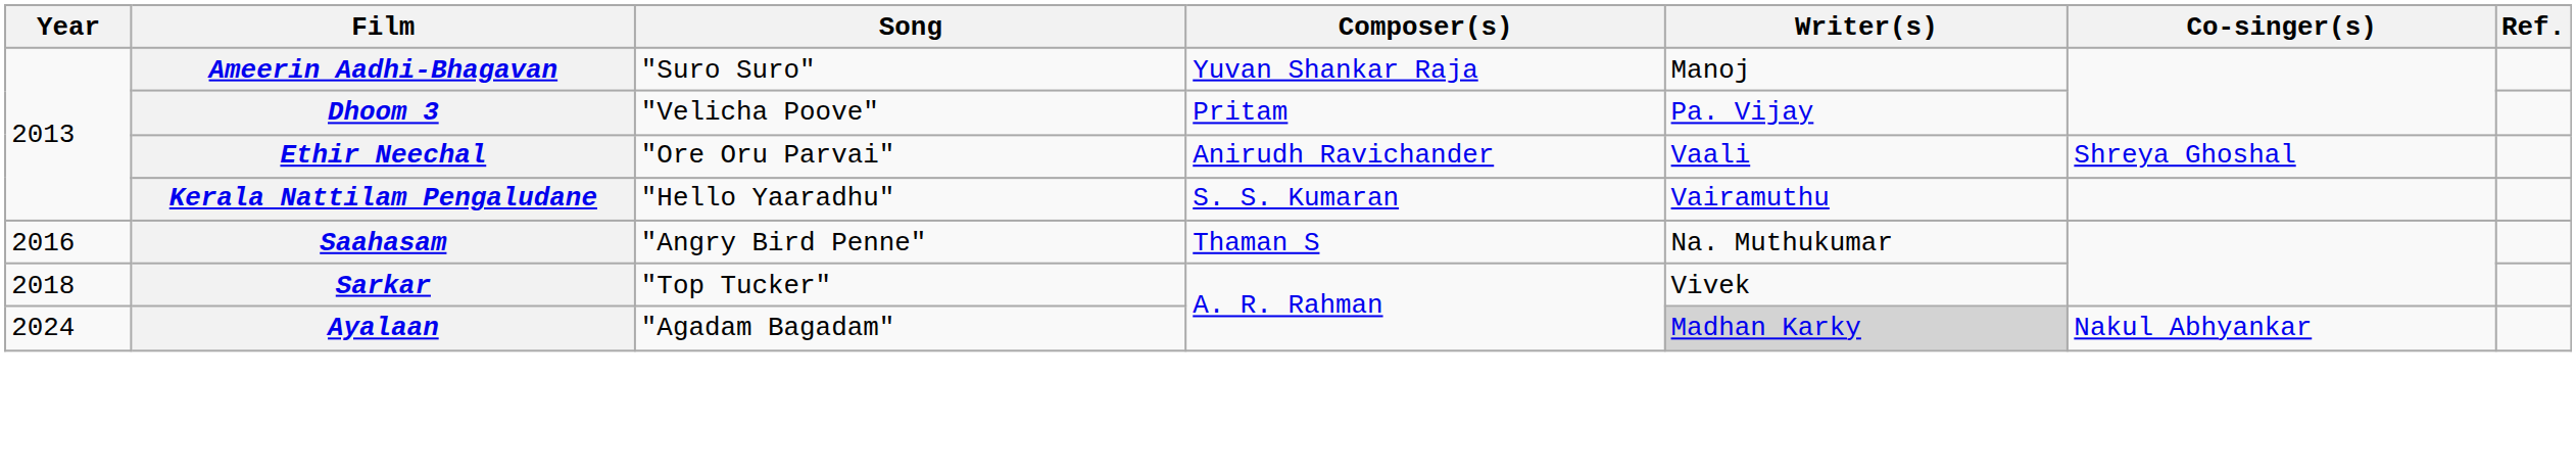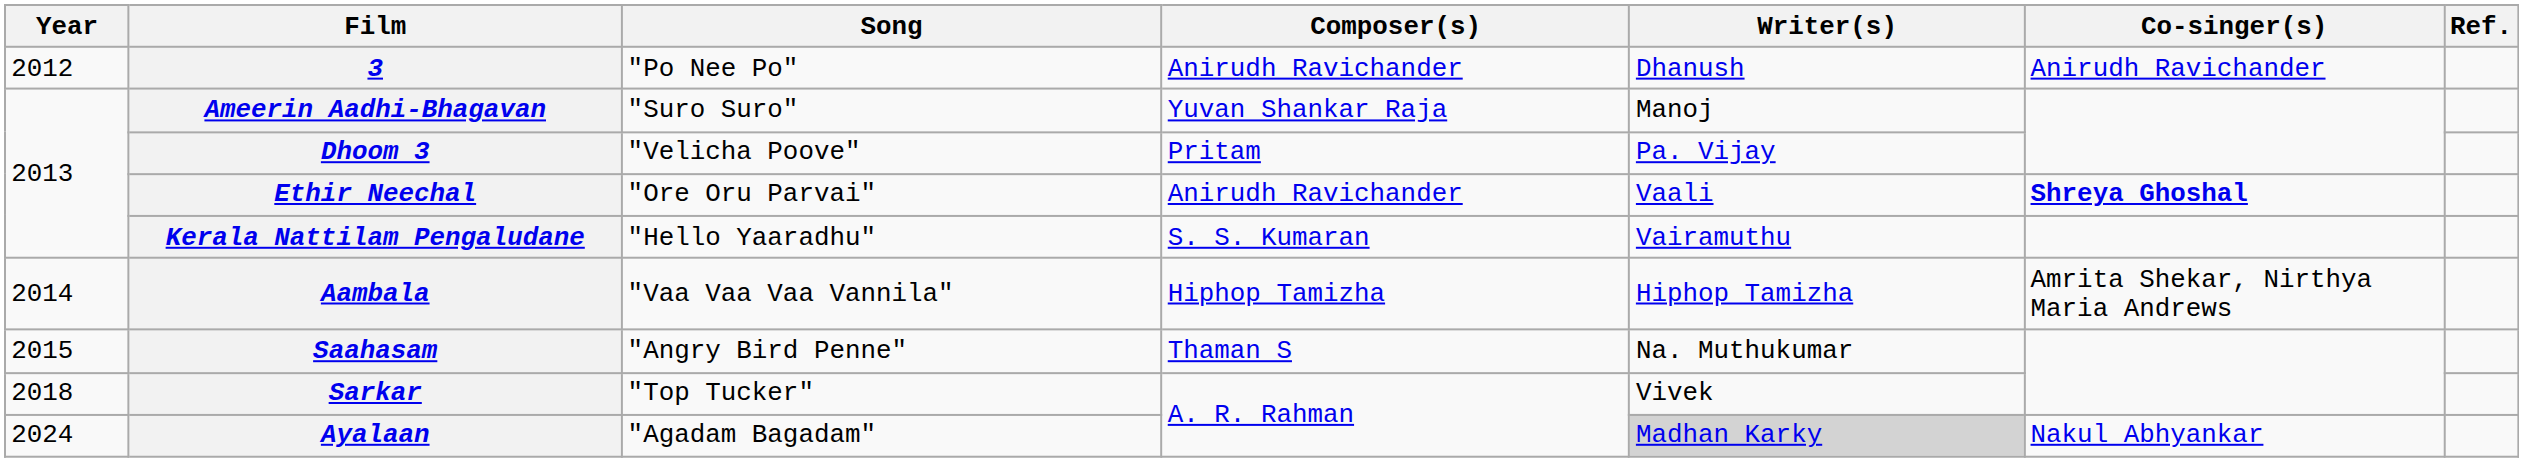+ row: 2012 | 3 | "Po Nee Po" | Anirudh Ravichander | Dhanush | Anirudh Ravichander
Ethir Neechal | Co-singer(s): normal -> bold
+ row: 2014 | Aambala | "Vaa Vaa Vaa Vannila" | Hiphop Tamizha | Hiphop Tamizha | Amrita Shekar, Nirthya Maria Andrews
Saahasam | Year: 2016 -> 2015
